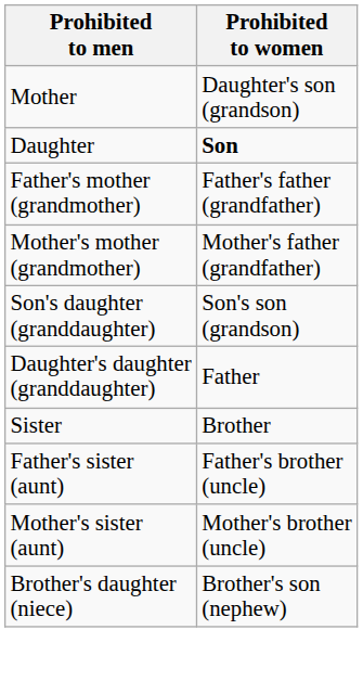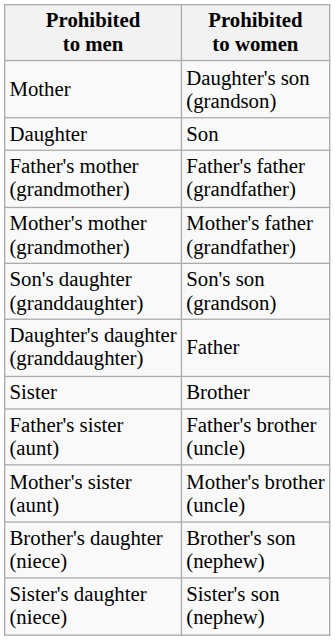Daughter | Prohibited to women: bold -> normal
+ row: Sister's daughter (niece) | Sister's son (nephew)
